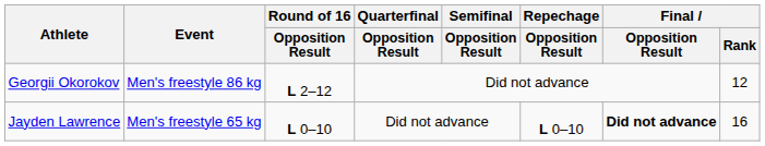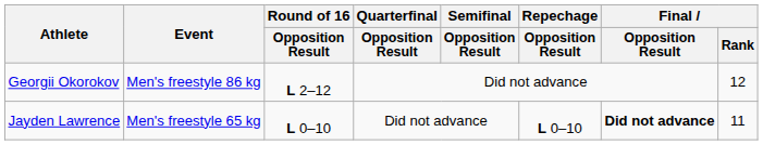Jayden Lawrence | Final / Rank: 16 -> 11
